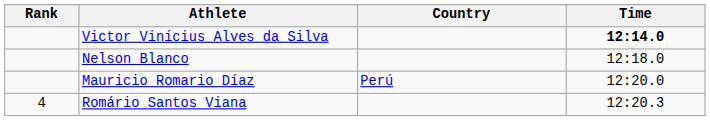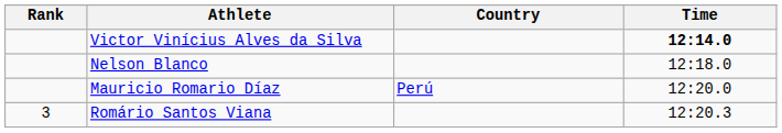Romário Santos Viana | Rank: 4 -> 3
